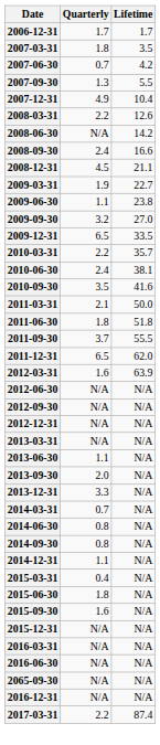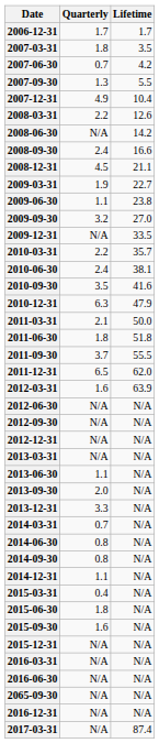2009-12-31 | Quarterly: 6.5 -> N/A
+ row: 2010-12-31 | 6.3 | 47.9
2017-03-31 | Quarterly: 2.2 -> N/A
